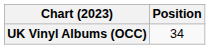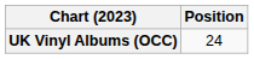UK Vinyl Albums (OCC) | Position: 34 -> 24
